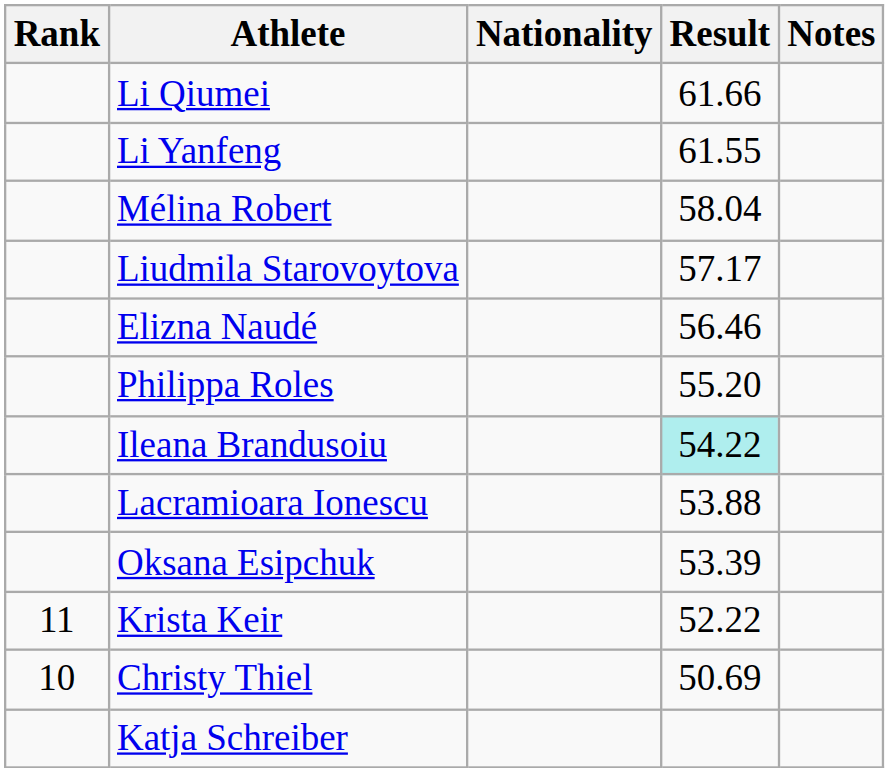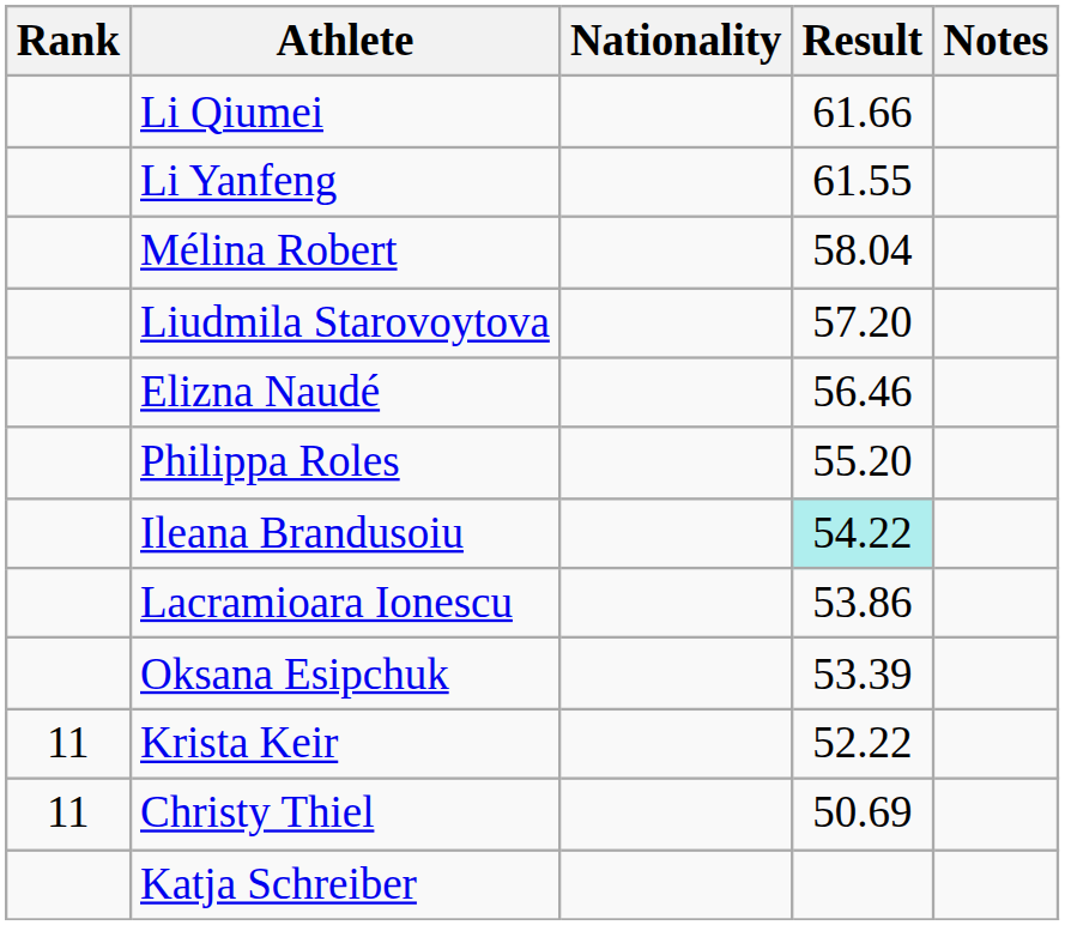Liudmila Starovoytova | Result: 57.17 -> 57.20
Lacramioara Ionescu | Result: 53.88 -> 53.86
Christy Thiel | Rank: 10 -> 11
